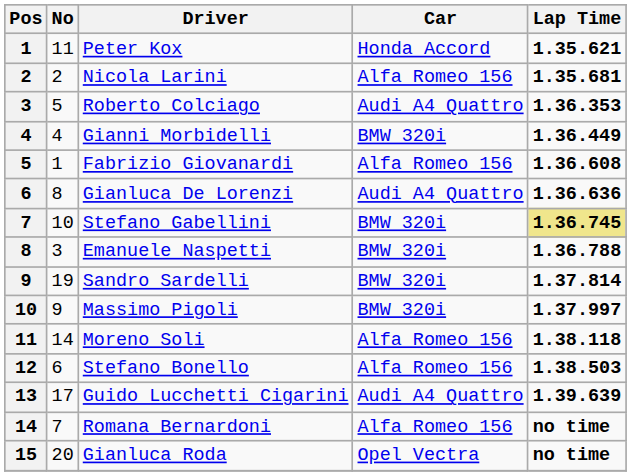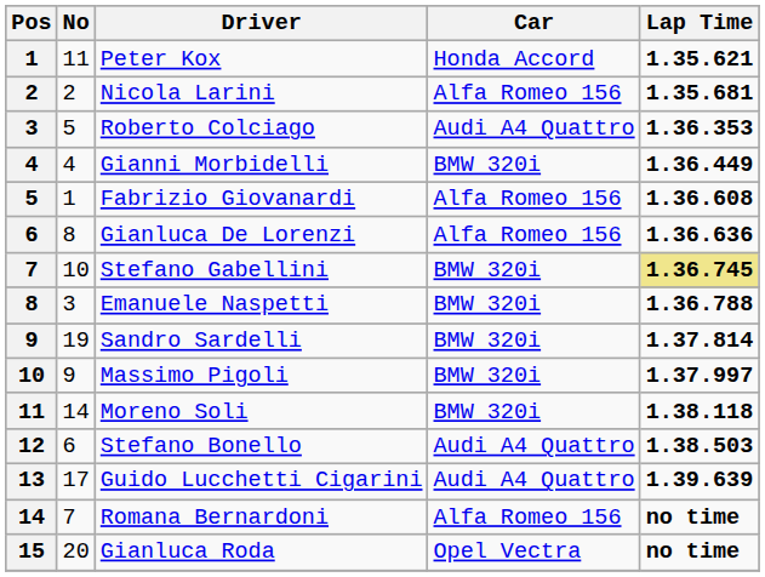Gianluca De Lorenzi | Car: Audi A4 Quattro -> Alfa Romeo 156
Moreno Soli | Car: Alfa Romeo 156 -> BMW 320i
Stefano Bonello | Car: Alfa Romeo 156 -> Audi A4 Quattro
